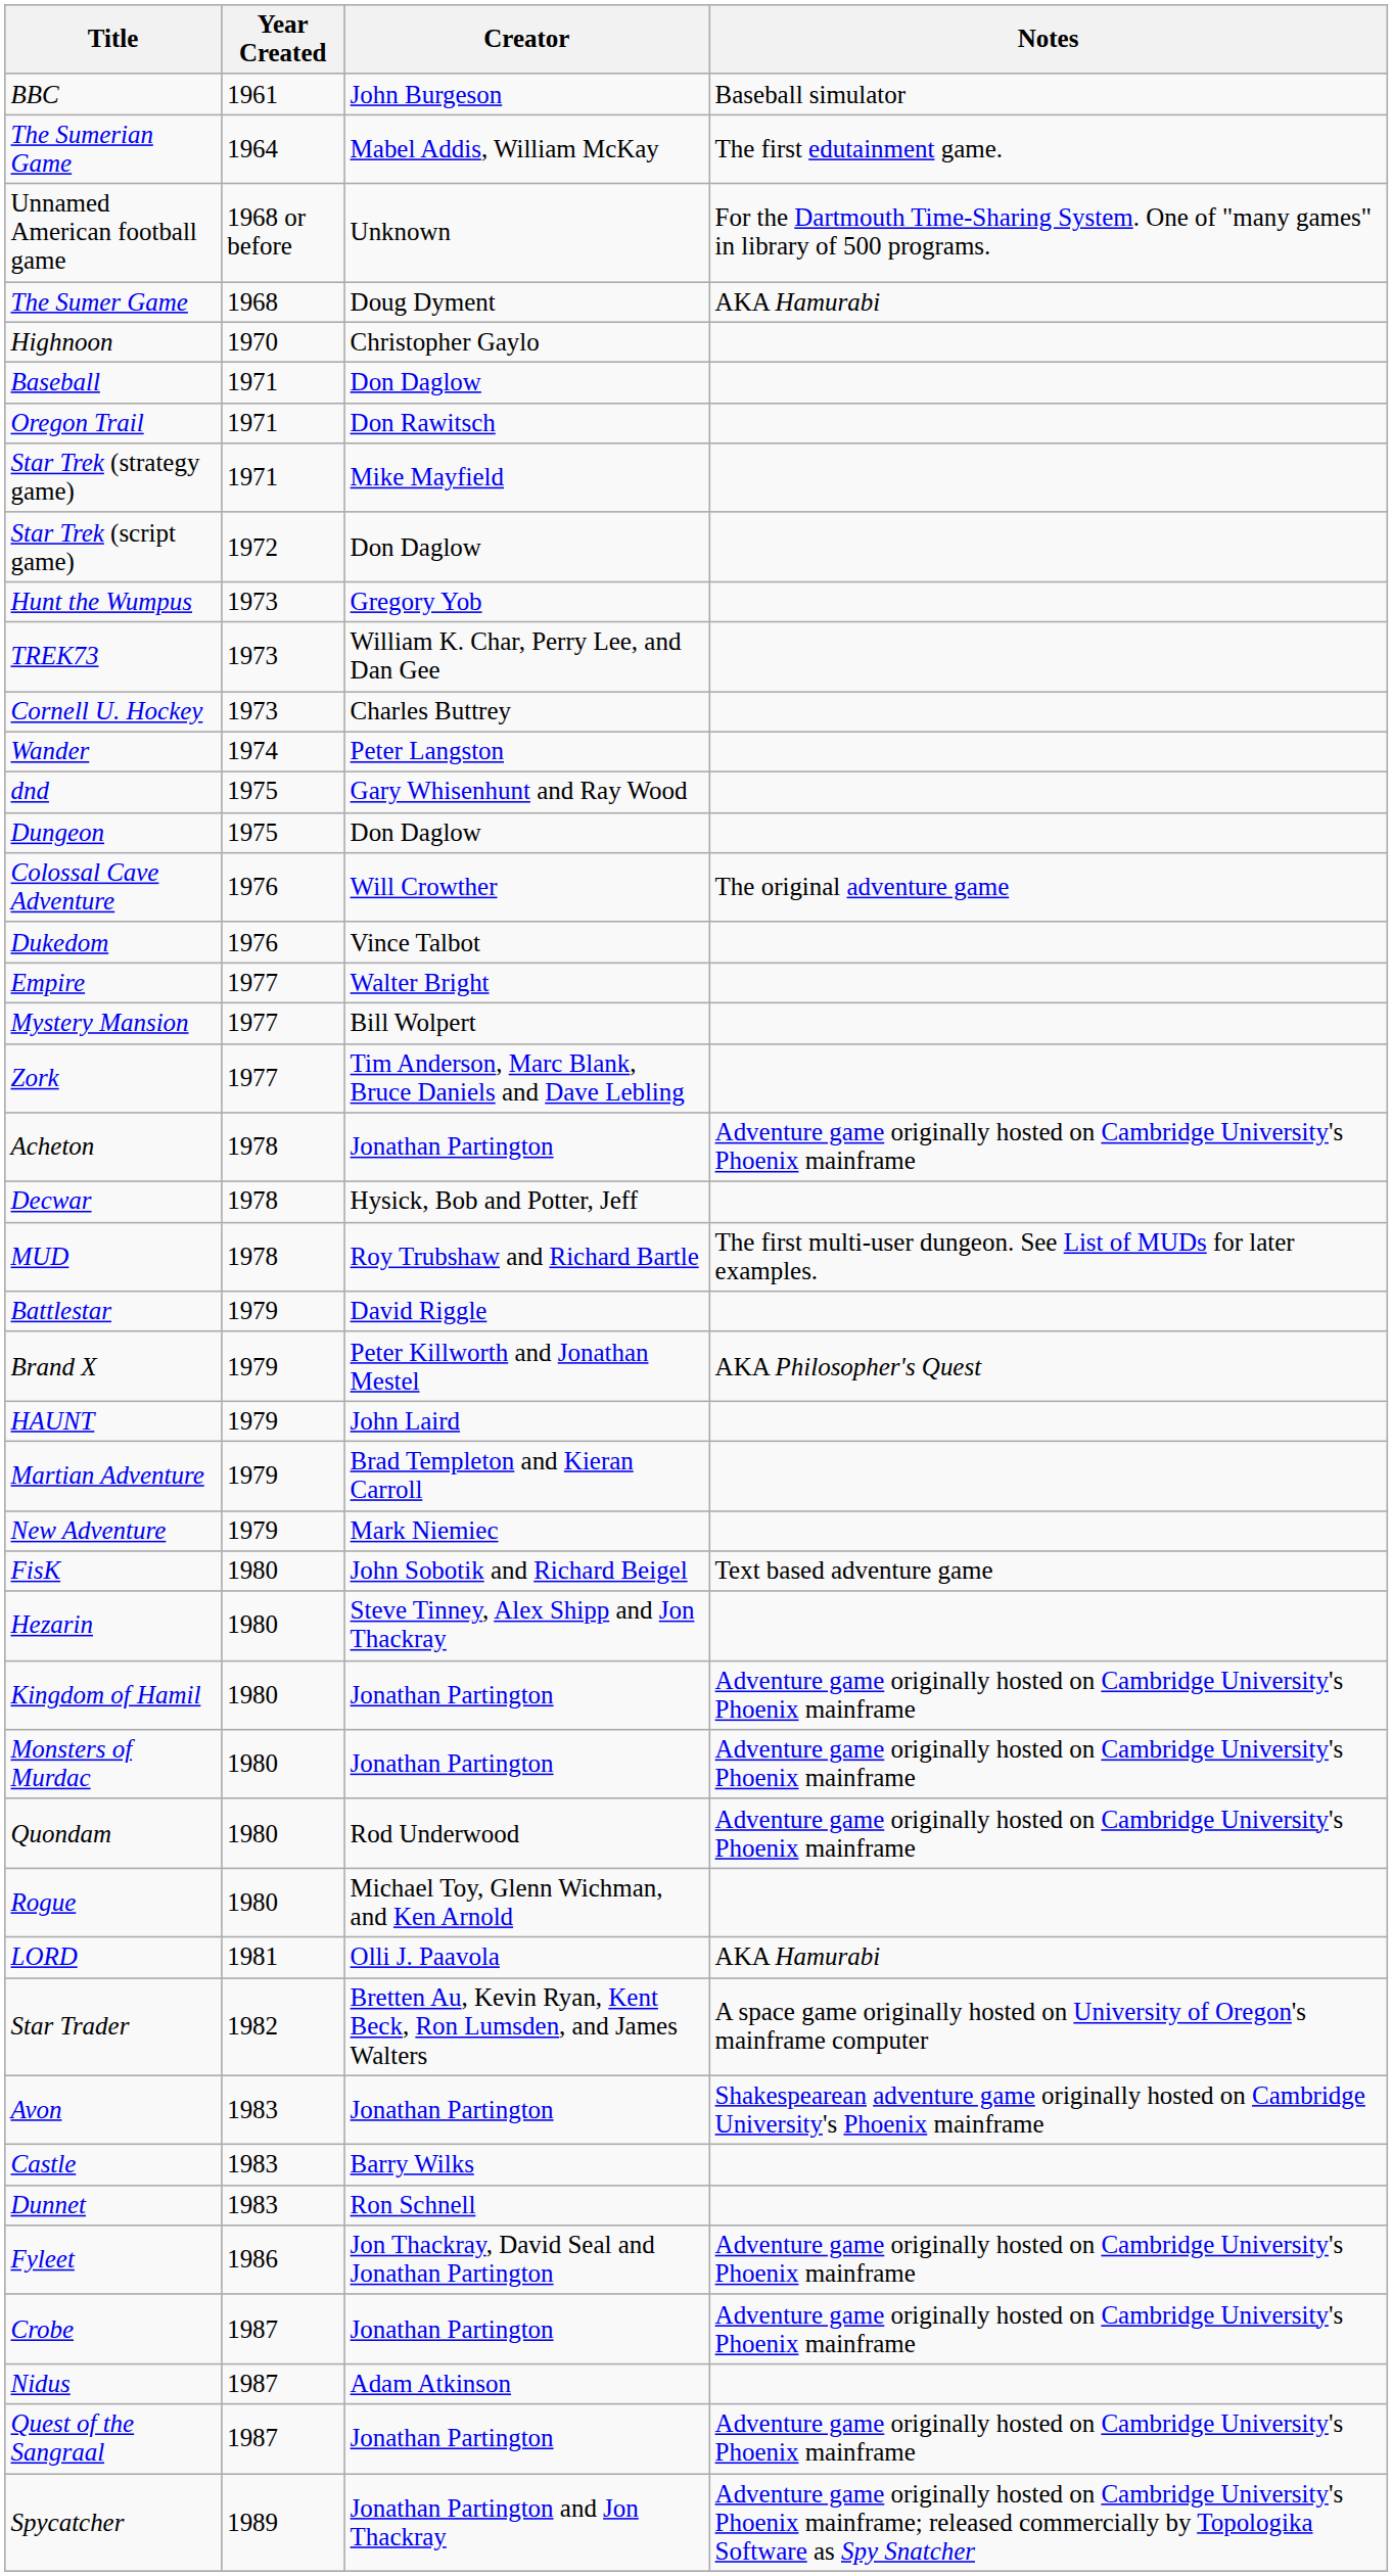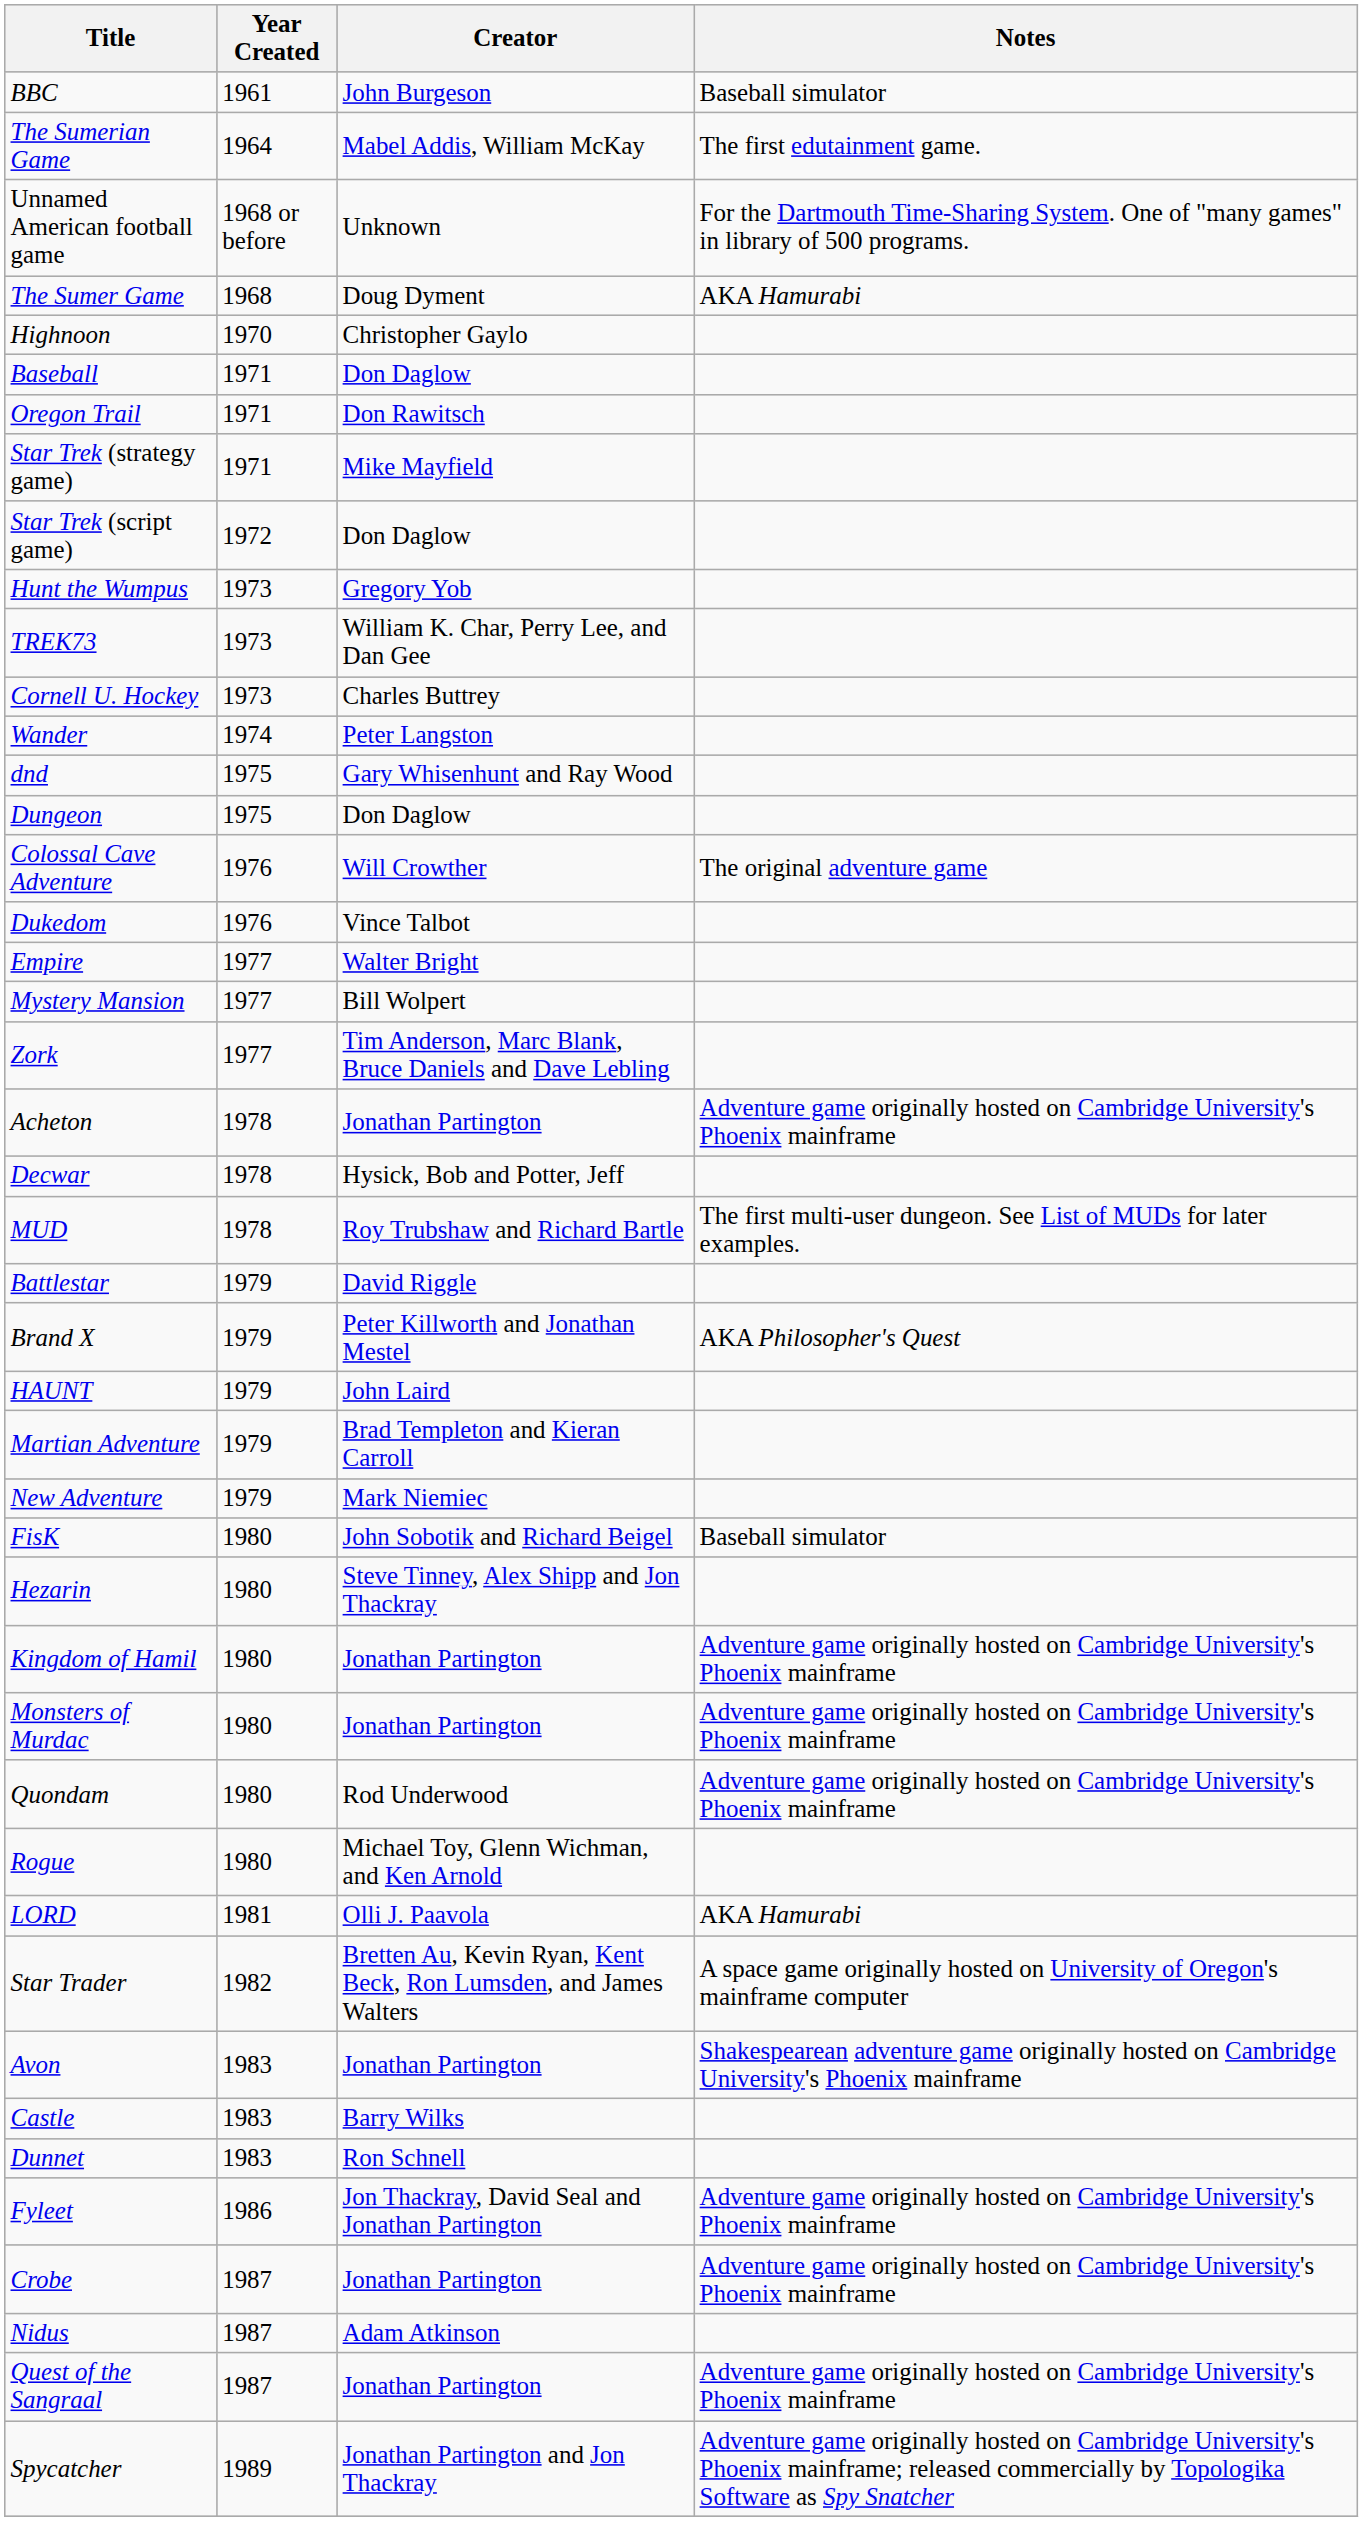FisK | Notes: Text based adventure game -> Baseball simulator
